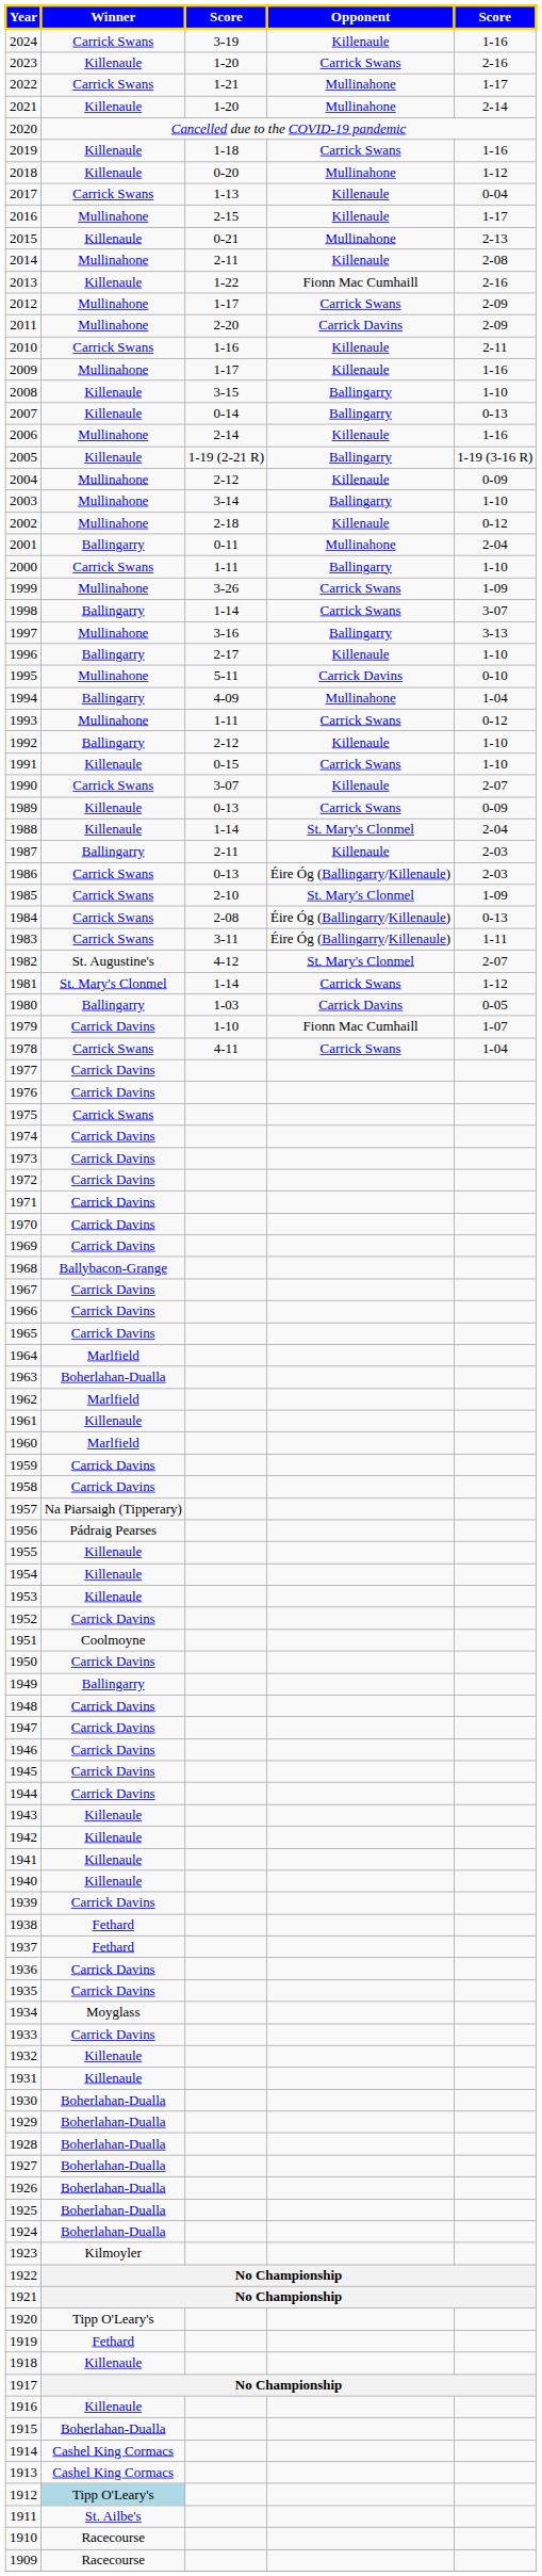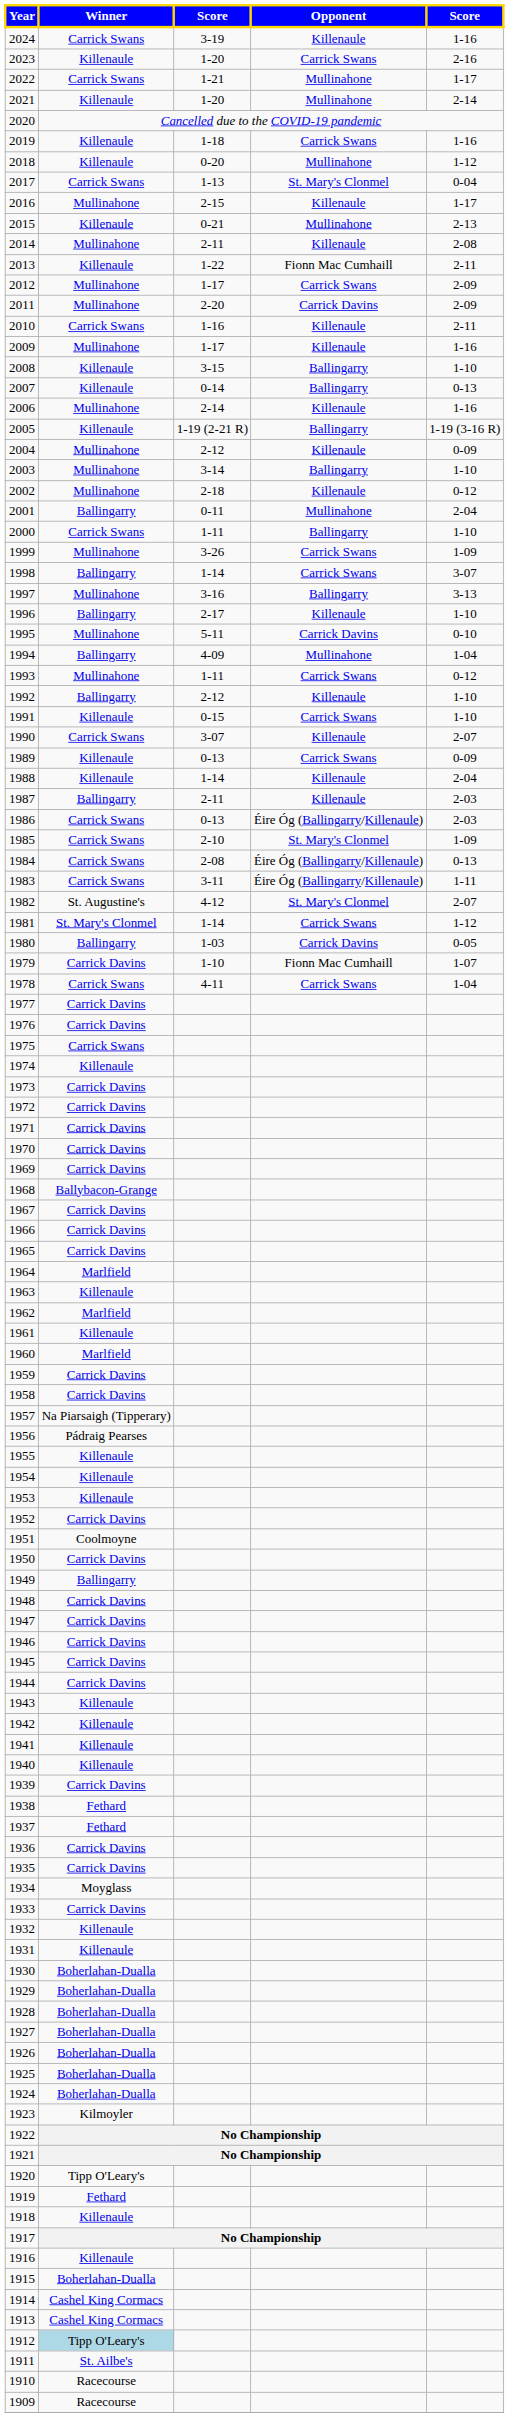2017 | Opponent: Killenaule -> St. Mary's Clonmel
2013 | column 5: 2-16 -> 2-11
1988 | Opponent: St. Mary's Clonmel -> Killenaule
1974 | Winner: Carrick Davins -> Killenaule
1963 | Winner: Boherlahan-Dualla -> Killenaule
